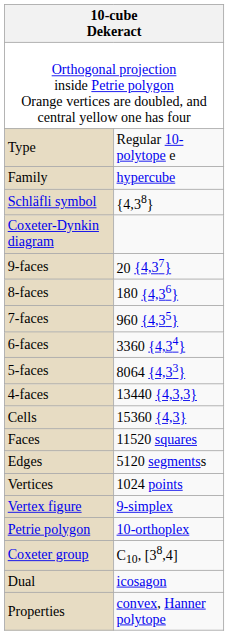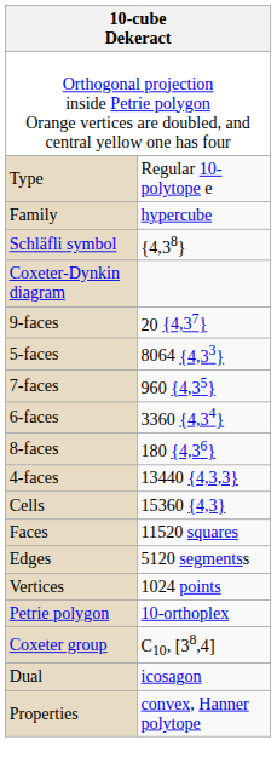rows swapped: 8-faces <-> 5-faces
- row: Vertex figure | 9-simplex
